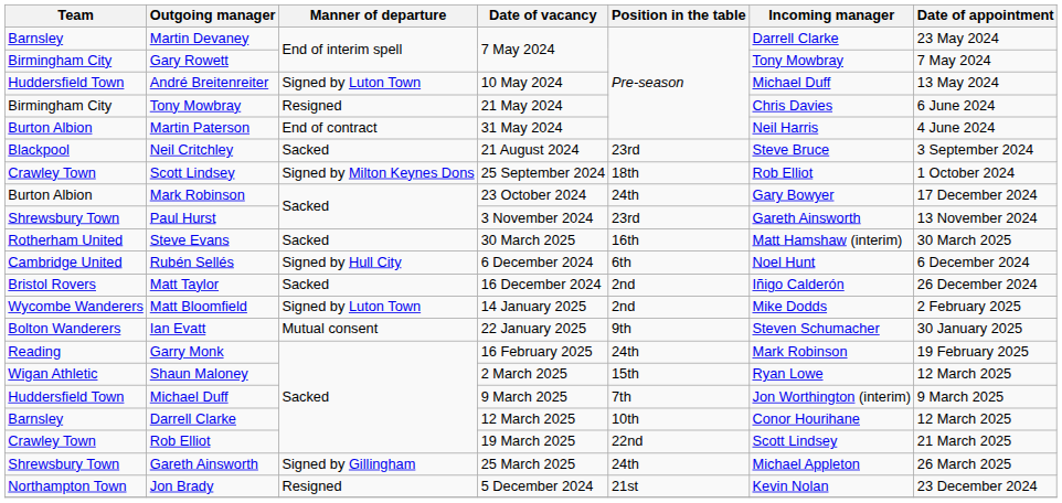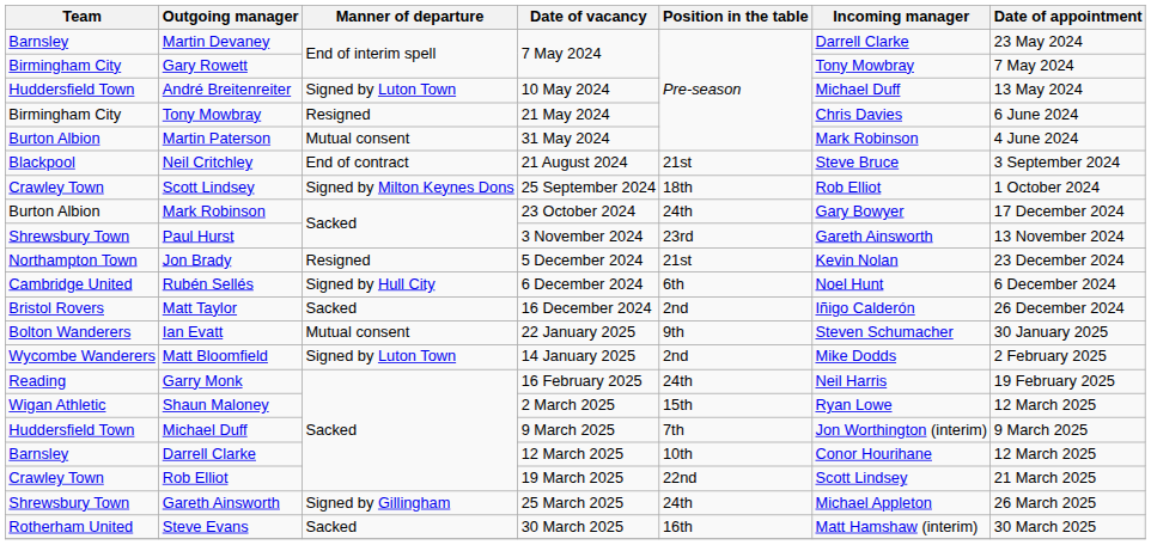Martin Paterson | Manner of departure: End of contract -> Mutual consent
Martin Paterson | Incoming manager: Neil Harris -> Mark Robinson
Neil Critchley | Manner of departure: Sacked -> End of contract
Neil Critchley | Position in the table: 23rd -> 21st
rows swapped: Jon Brady <-> Steve Evans
rows swapped: Matt Bloomfield <-> Ian Evatt
Garry Monk | Incoming manager: Mark Robinson -> Neil Harris
